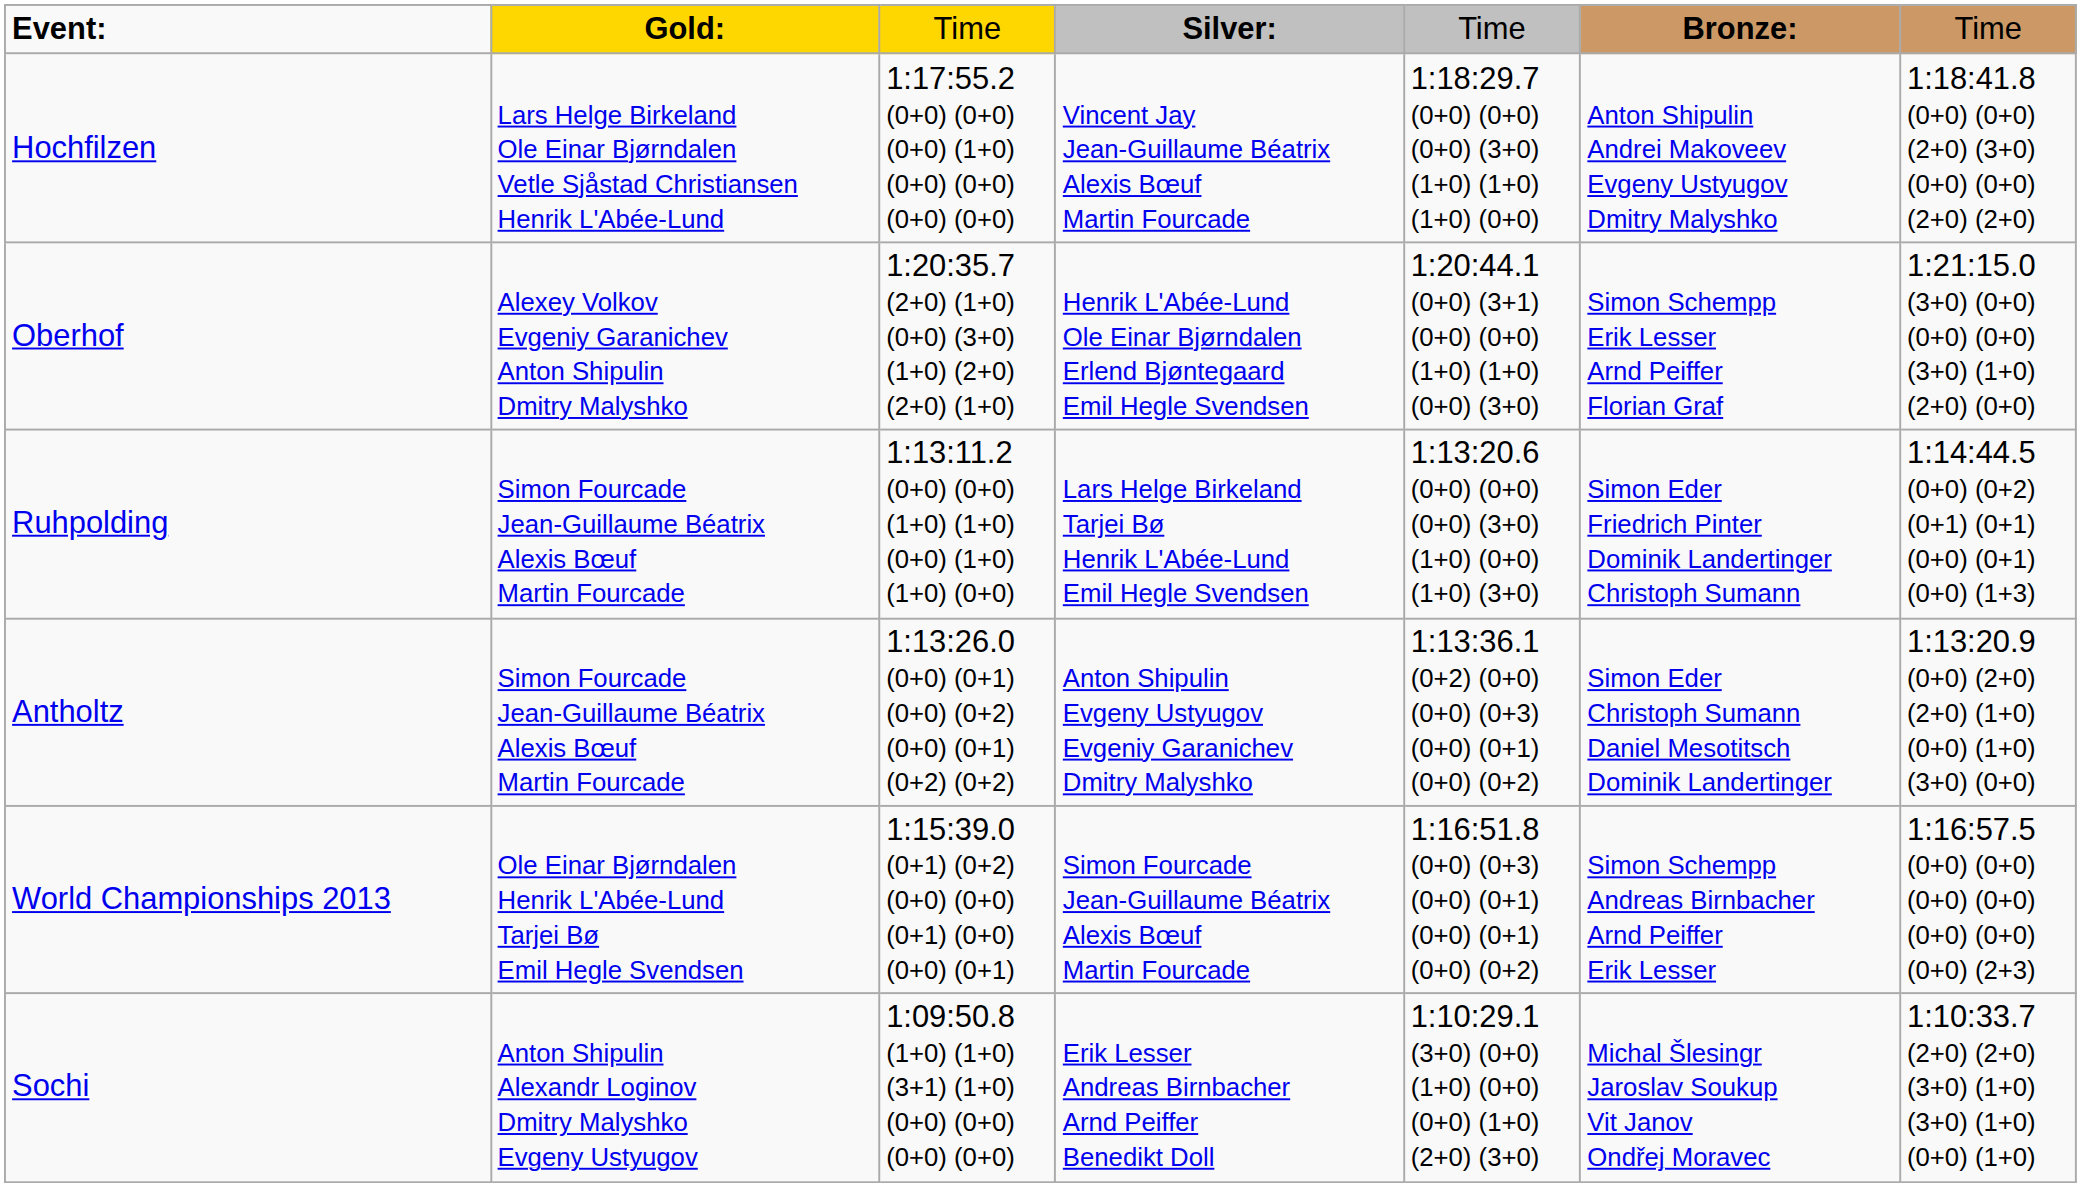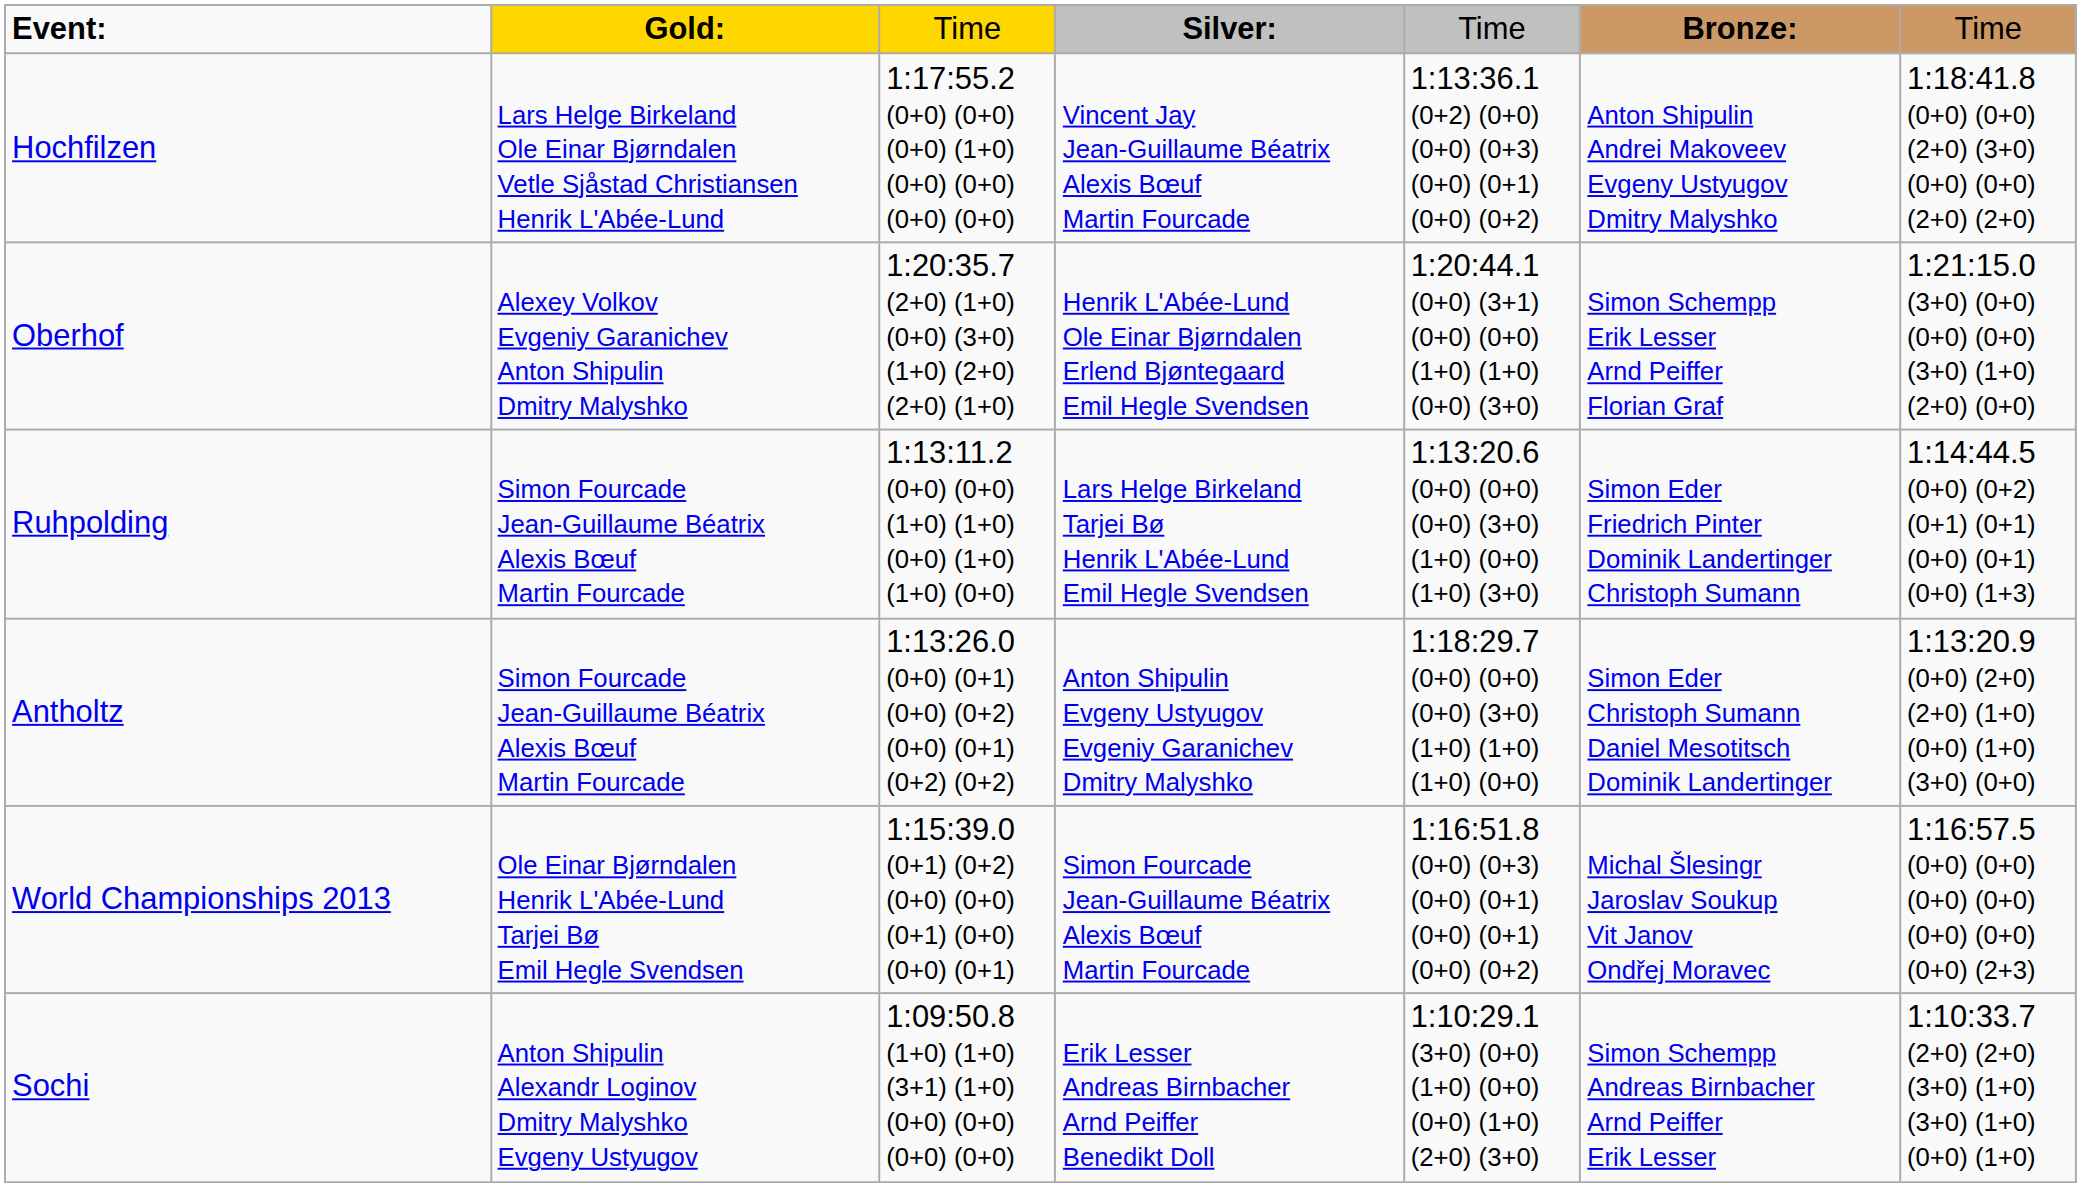Hochfilzen | column 5: 1:18:29.7 (0+0) (0+0) (0+0) (3+0) (1+0) (1+0) (1+0) (0+0) -> 1:13:36.1 (0+2) (0+0) (0+0) (0+3) (0+0) (0+1) (0+0) (0+2)
Antholtz | column 5: 1:13:36.1 (0+2) (0+0) (0+0) (0+3) (0+0) (0+1) (0+0) (0+2) -> 1:18:29.7 (0+0) (0+0) (0+0) (3+0) (1+0) (1+0) (1+0) (0+0)
World Championships 2013 | column 6: Simon Schempp Andreas Birnbacher Arnd Peiffer Erik Lesser -> Michal Šlesingr Jaroslav Soukup Vit Janov Ondřej Moravec
Sochi | column 6: Michal Šlesingr Jaroslav Soukup Vit Janov Ondřej Moravec -> Simon Schempp Andreas Birnbacher Arnd Peiffer Erik Lesser
